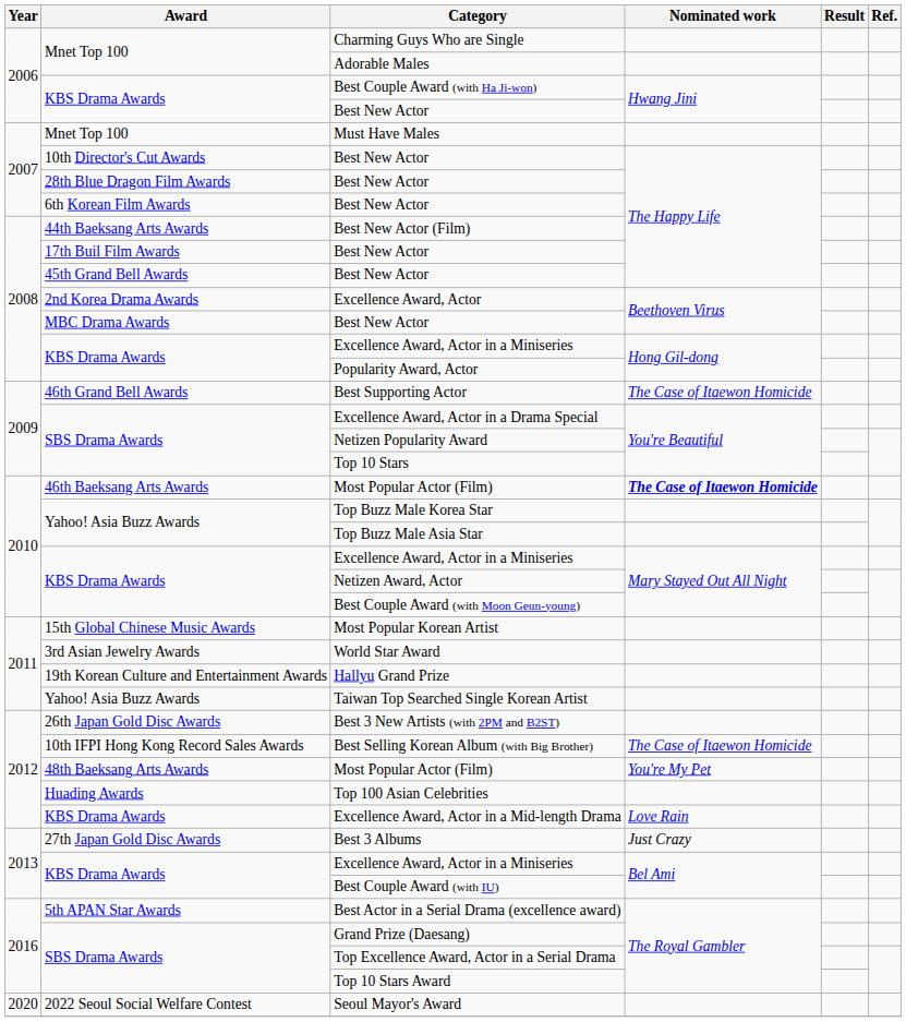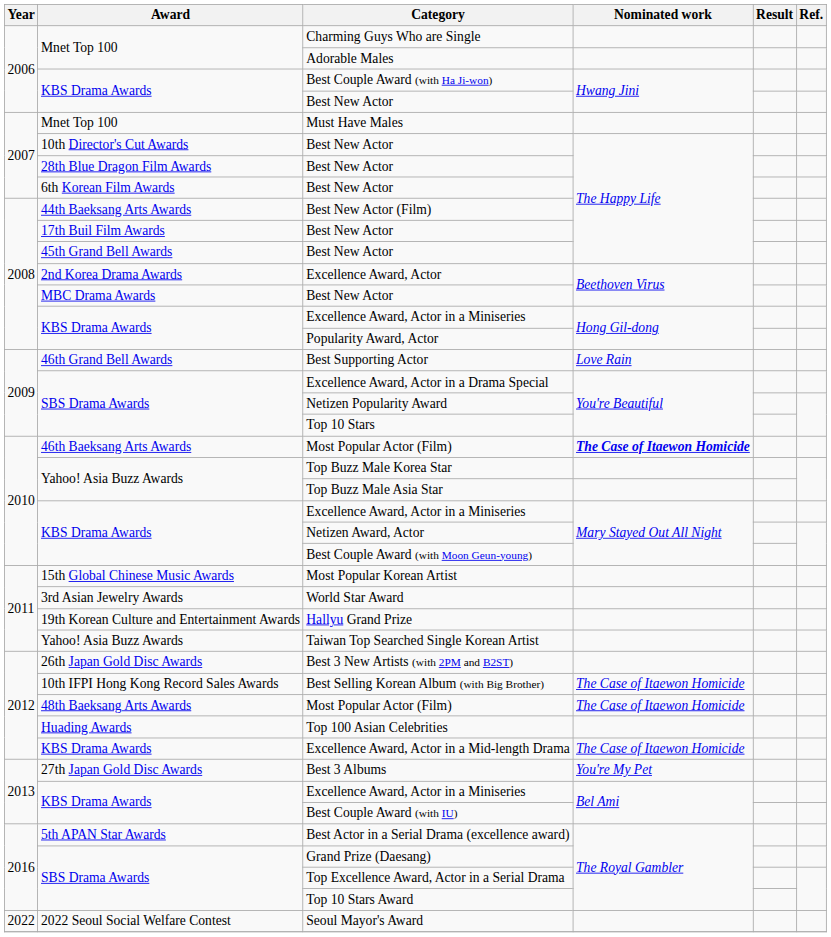Best Supporting Actor | Nominated work: The Case of Itaewon Homicide -> Love Rain
48th Baeksang Arts Awards / Most Popular Actor (Film) | Nominated work: You're My Pet -> The Case of Itaewon Homicide
Excellence Award, Actor in a Mid-length Drama | Nominated work: Love Rain -> The Case of Itaewon Homicide
Best 3 Albums | Nominated work: Just Crazy -> You're My Pet
Seoul Mayor's Award | Year: 2020 -> 2022
